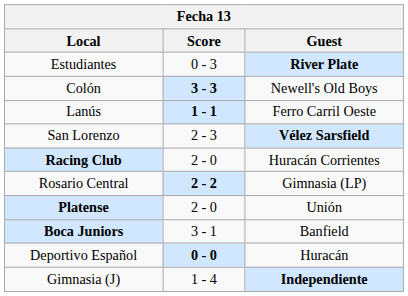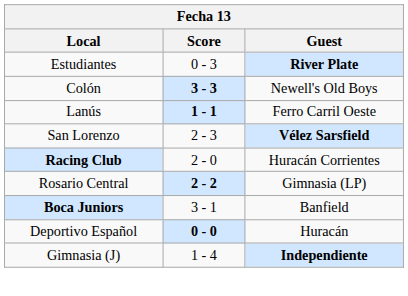- row: Platense | 2 - 0 | Unión
